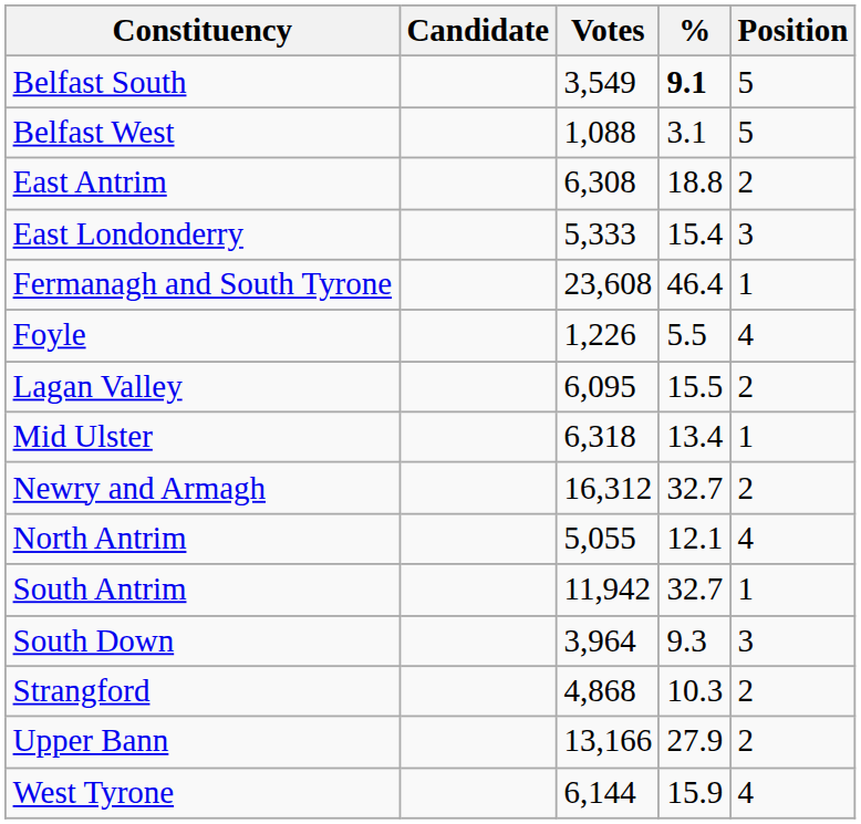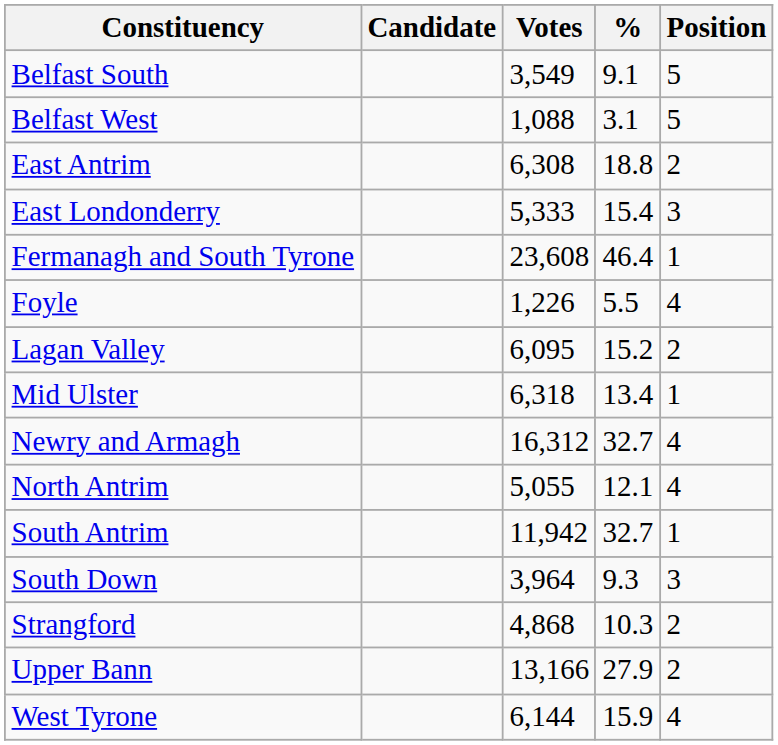Belfast South | %: bold -> normal
Lagan Valley | %: 15.5 -> 15.2
Newry and Armagh | Position: 2 -> 4
